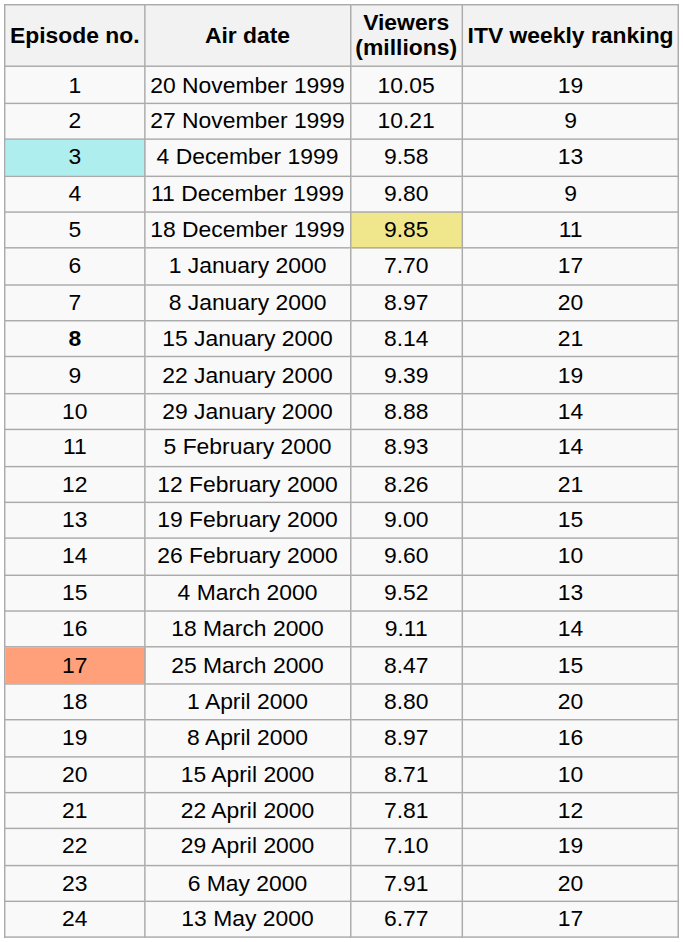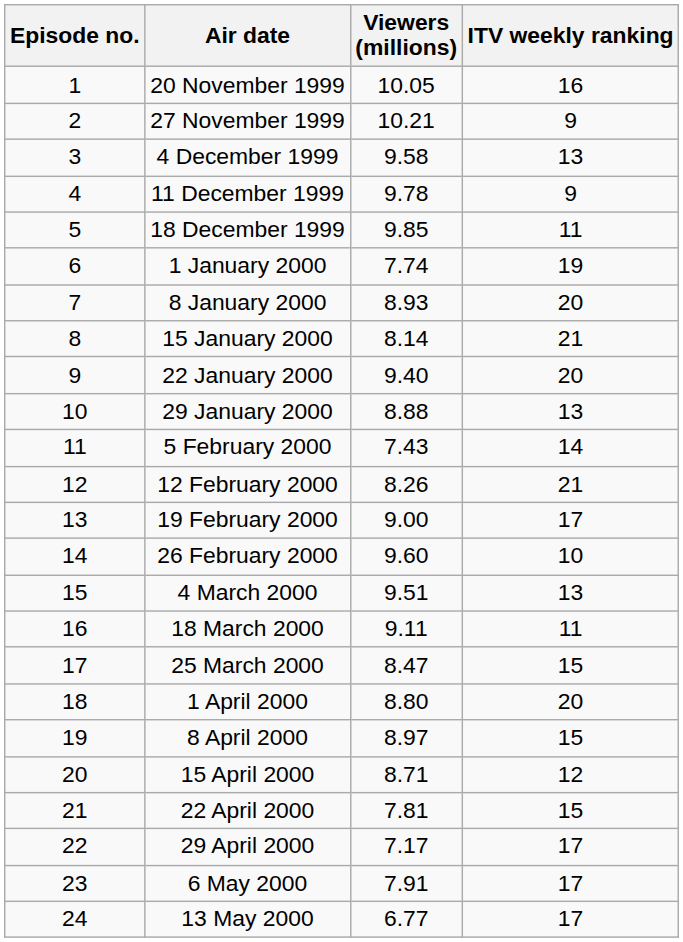20 November 1999 | ITV weekly ranking: 19 -> 16
4 December 1999 | Episode no.: paleturquoise background -> no background
11 December 1999 | Viewers (millions): 9.80 -> 9.78
18 December 1999 | Viewers (millions): khaki background -> no background
1 January 2000 | Viewers (millions): 7.70 -> 7.74
1 January 2000 | ITV weekly ranking: 17 -> 19
8 January 2000 | Viewers (millions): 8.97 -> 8.93
15 January 2000 | Episode no.: bold -> normal
22 January 2000 | Viewers (millions): 9.39 -> 9.40
22 January 2000 | ITV weekly ranking: 19 -> 20
29 January 2000 | ITV weekly ranking: 14 -> 13
5 February 2000 | Viewers (millions): 8.93 -> 7.43
19 February 2000 | ITV weekly ranking: 15 -> 17
4 March 2000 | Viewers (millions): 9.52 -> 9.51
18 March 2000 | ITV weekly ranking: 14 -> 11
25 March 2000 | Episode no.: lightsalmon background -> no background
8 April 2000 | ITV weekly ranking: 16 -> 15
15 April 2000 | ITV weekly ranking: 10 -> 12
22 April 2000 | ITV weekly ranking: 12 -> 15
29 April 2000 | Viewers (millions): 7.10 -> 7.17
29 April 2000 | ITV weekly ranking: 19 -> 17
6 May 2000 | ITV weekly ranking: 20 -> 17
